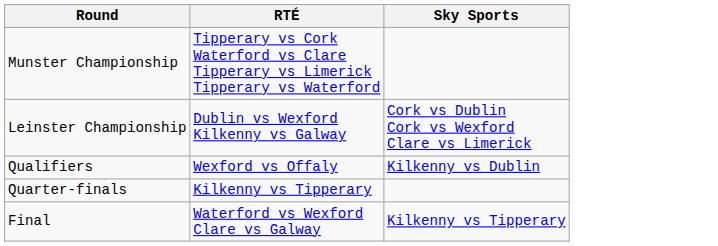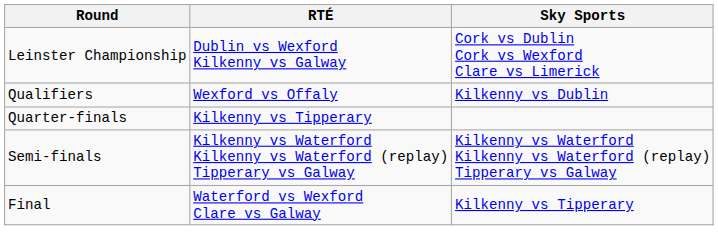- row: Munster Championship | Tipperary vs Cork Waterford vs Clare Tipperary vs Limerick Tipperary vs Waterford
+ row: Semi-finals | Kilkenny vs Waterford Kilkenny vs Waterford (replay) Tipperary vs Galway | Kilkenny vs Waterford Kilkenny vs Waterford (replay) Tipperary vs Galway
